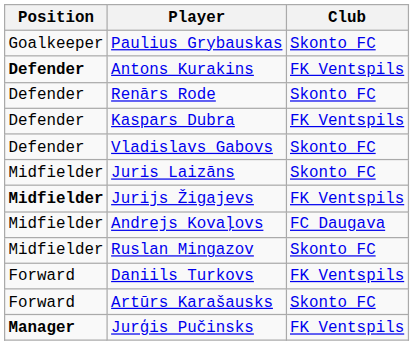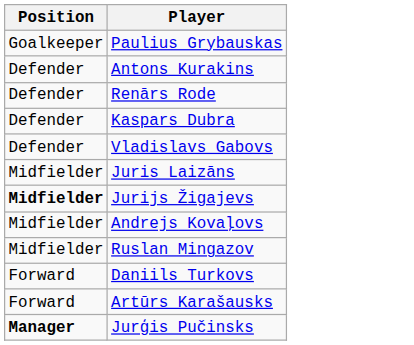- column: Club | Skonto FC | FK Ventspils | Skonto FC | FK Ventspils | Skonto FC | Skonto FC | FK Ventspils | FC Daugava | Skonto FC | FK Ventspils | Skonto FC | FK Ventspils
Antons Kurakins | Position: bold -> normal
